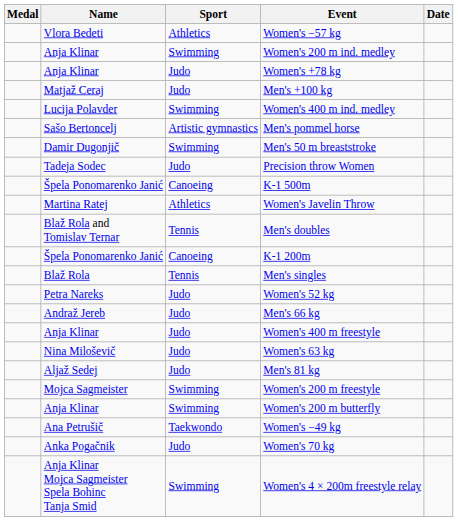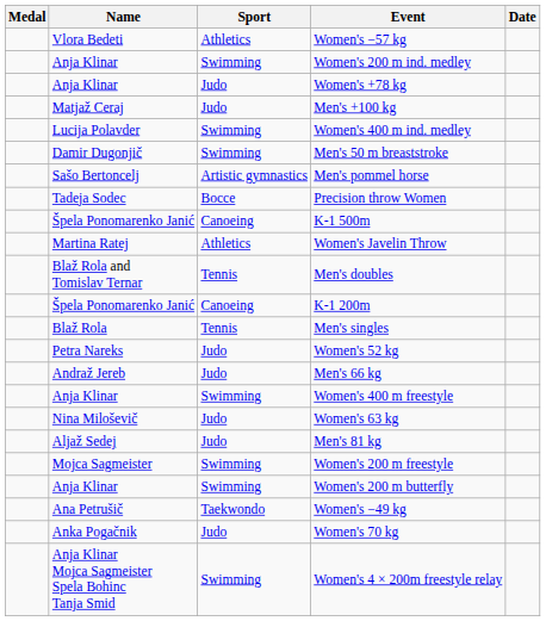rows swapped: Men's pommel horse <-> Men's 50 m breaststroke
Precision throw Women | Sport: Judo -> Bocce
Women's 400 m freestyle | Sport: Judo -> Swimming
